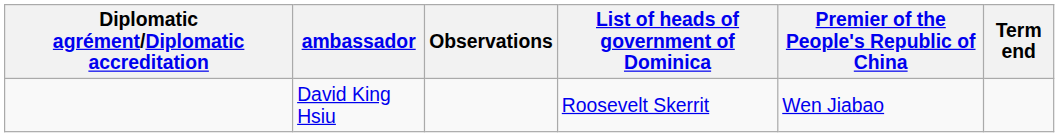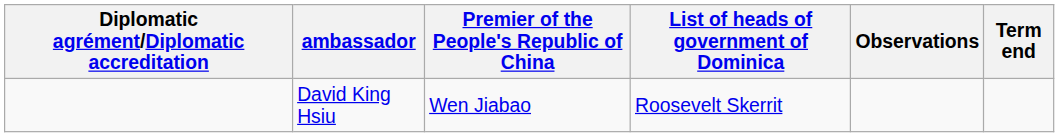columns swapped: Observations <-> Premier of the People's Republic of China
